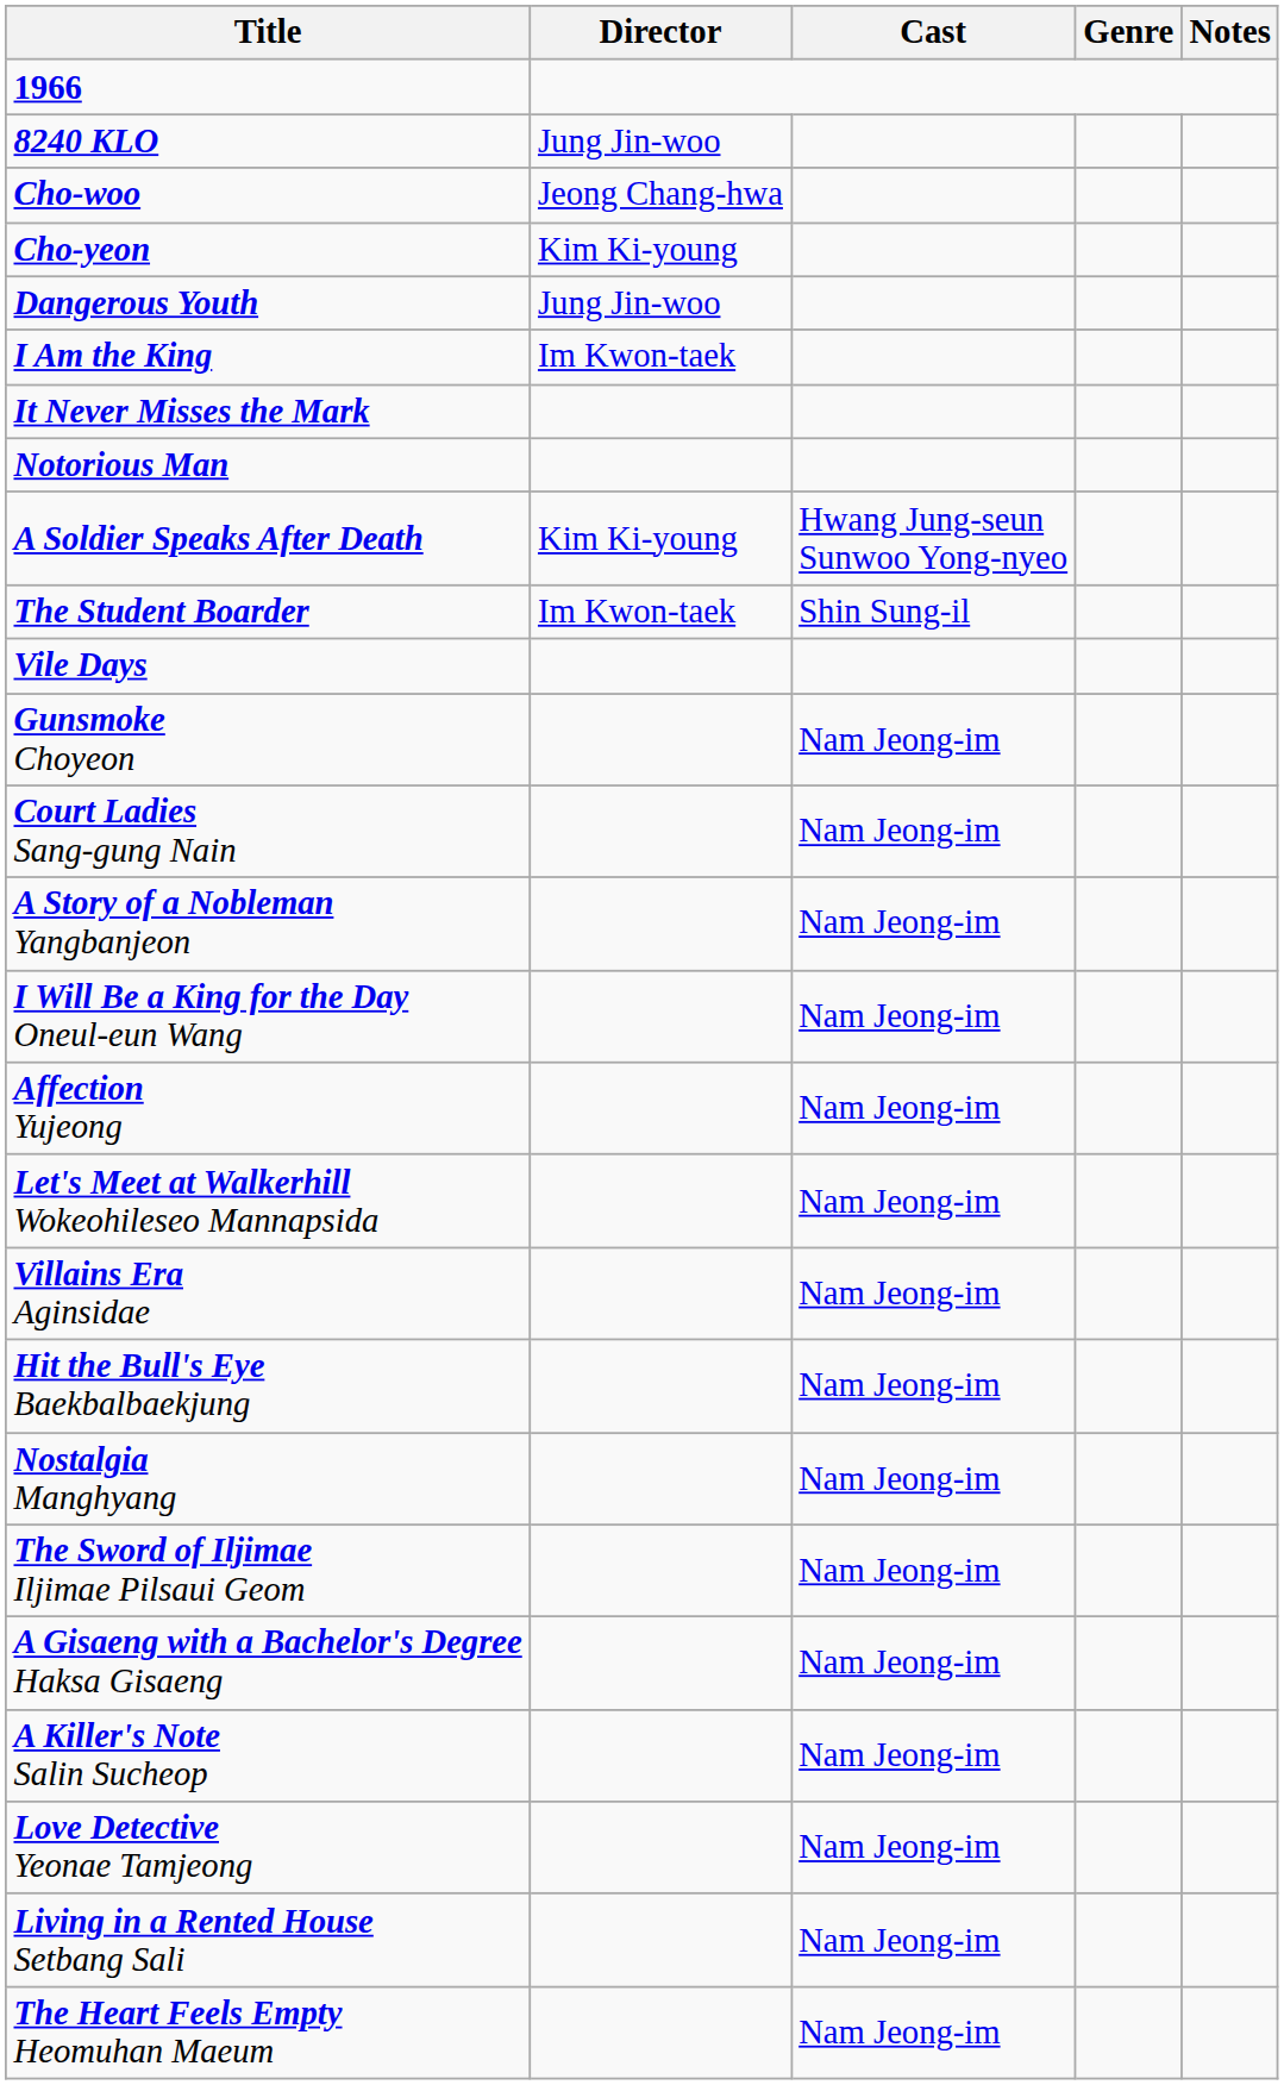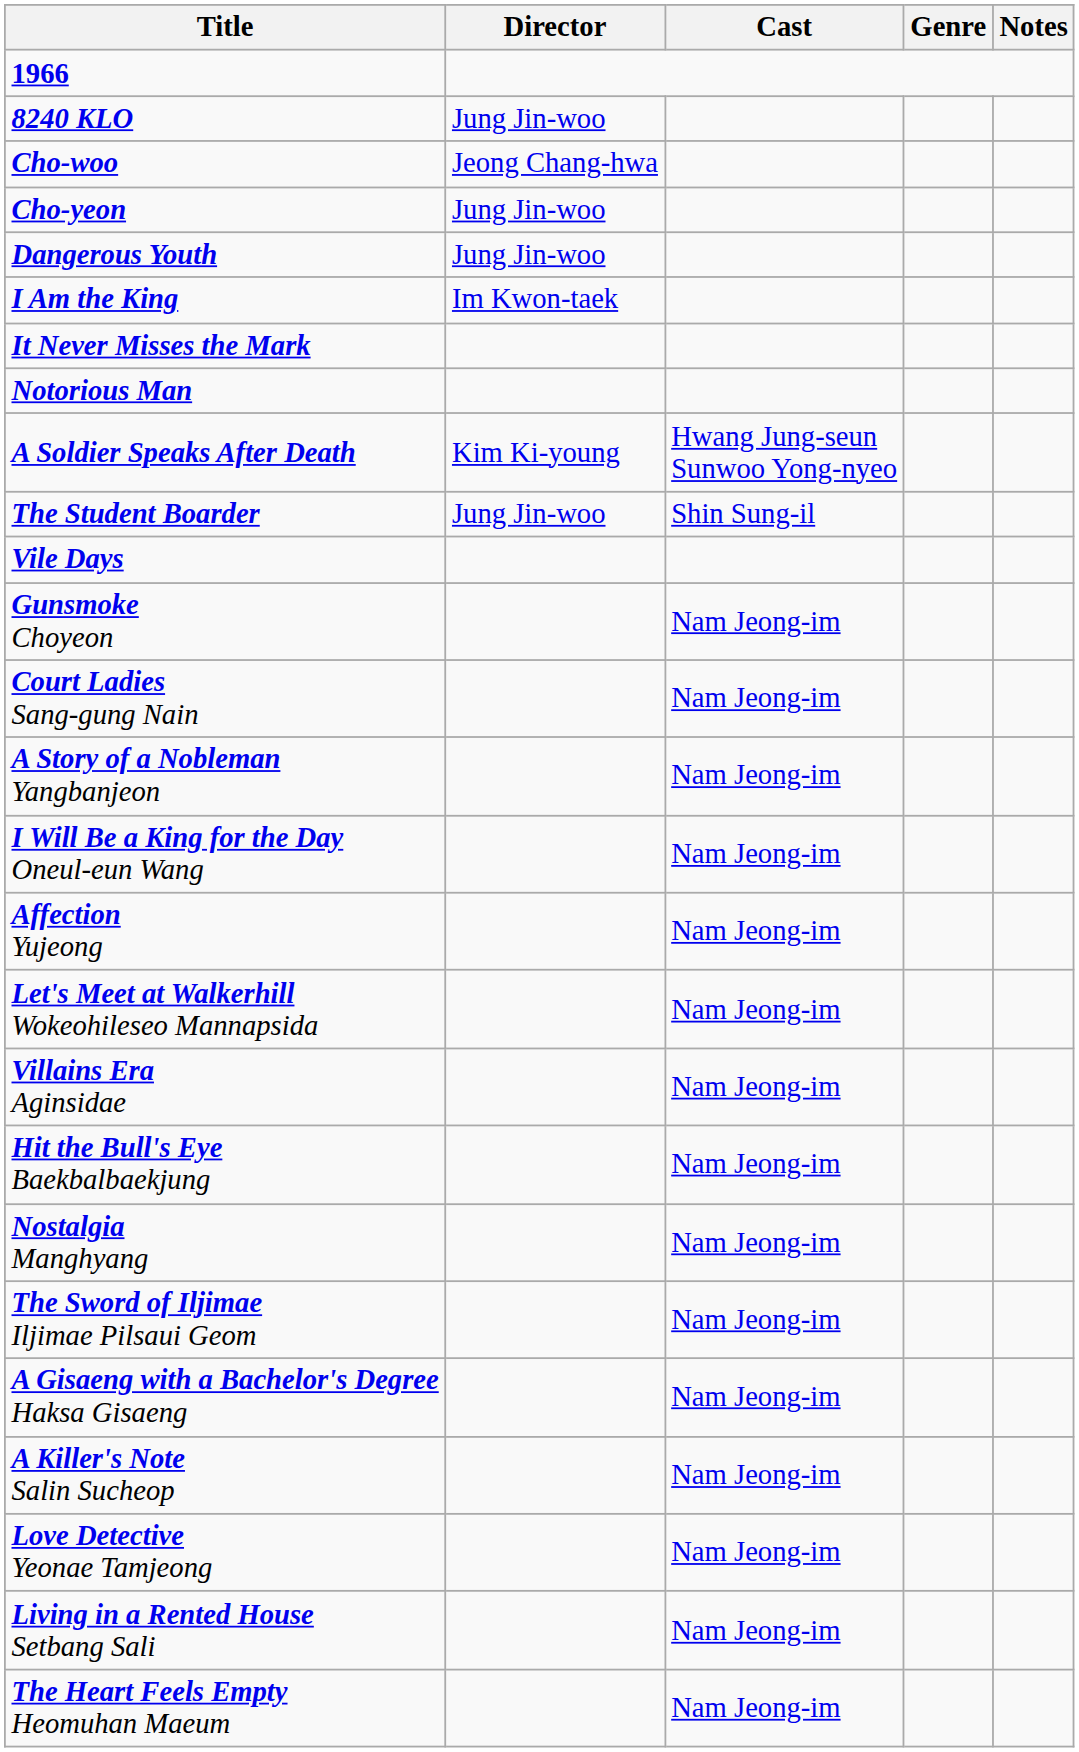Cho-yeon | Director: Kim Ki-young -> Jung Jin-woo
The Student Boarder | Director: Im Kwon-taek -> Jung Jin-woo
